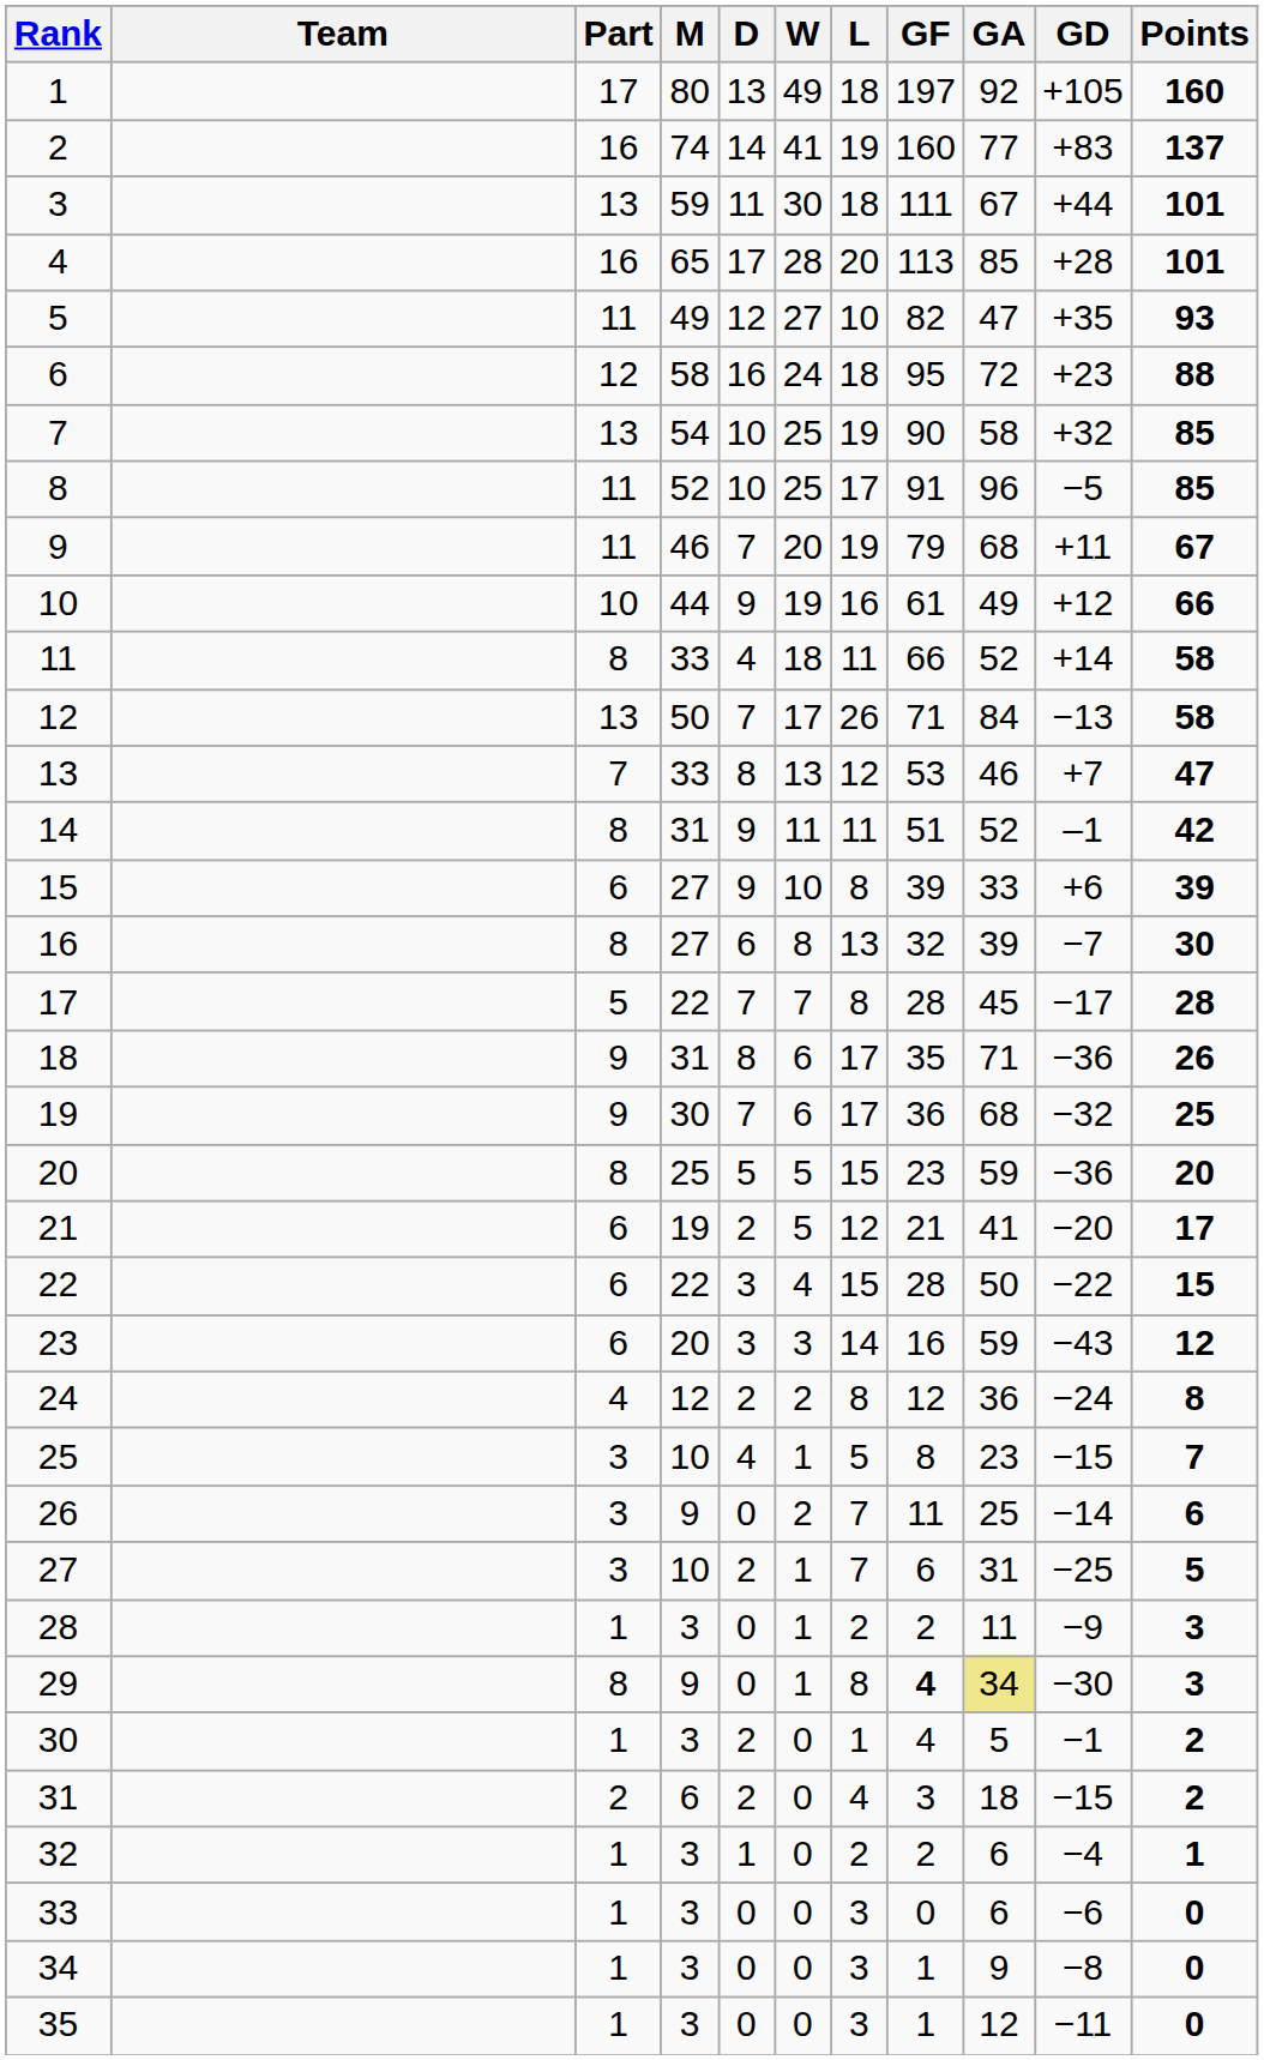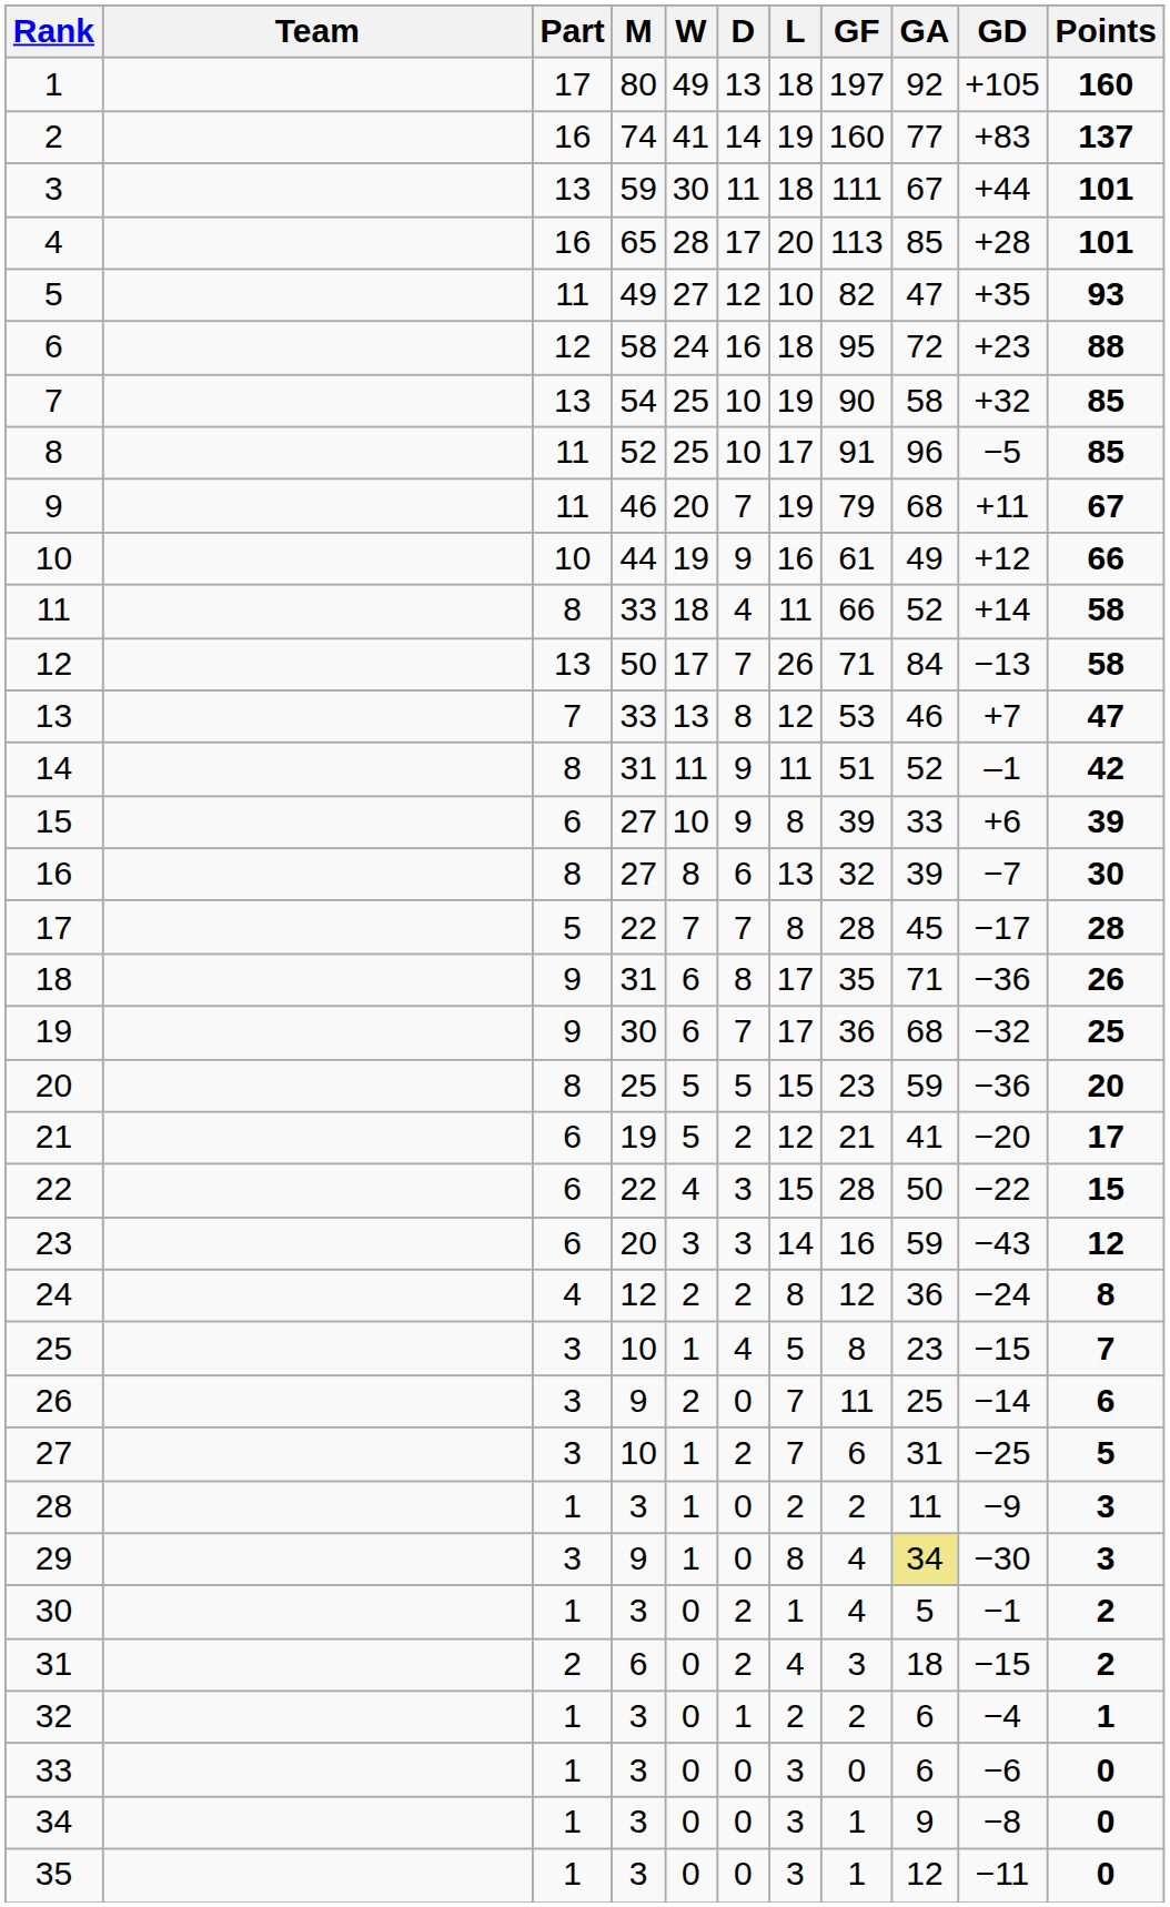columns swapped: W <-> D
29 | Part: 8 -> 3
29 | GF: bold -> normal
